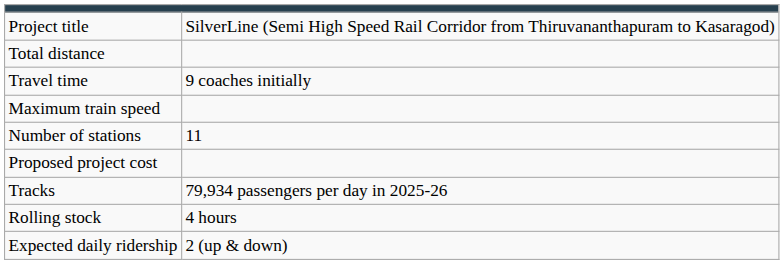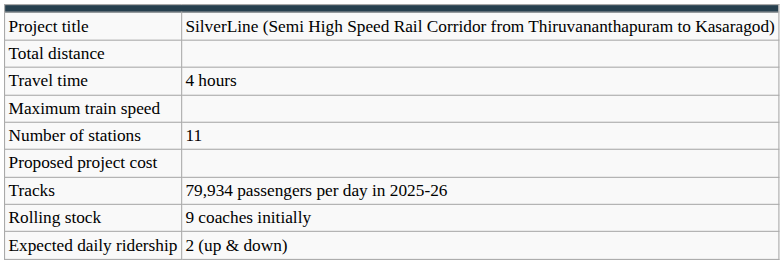Travel time | column 2: 9 coaches initially -> 4 hours
Rolling stock | column 2: 4 hours -> 9 coaches initially
